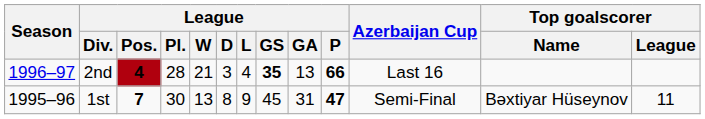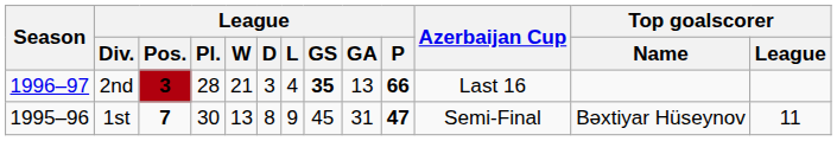2nd | League / Pos.: 4 -> 3
